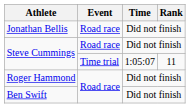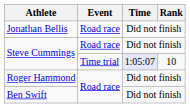Steve Cummings / Time trial | Time: no background -> lavender background
Steve Cummings / Time trial | Rank: 11 -> 10
